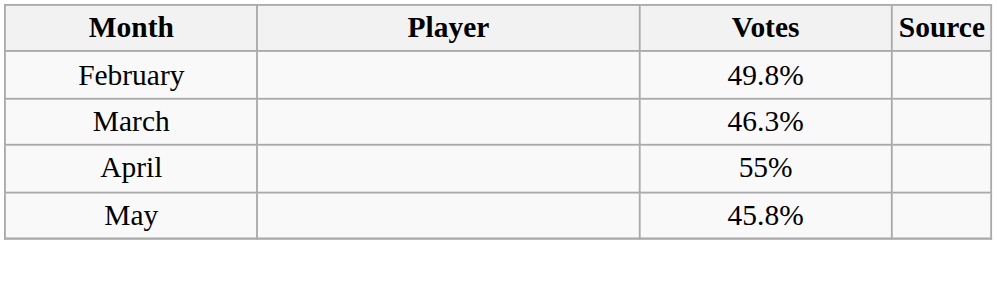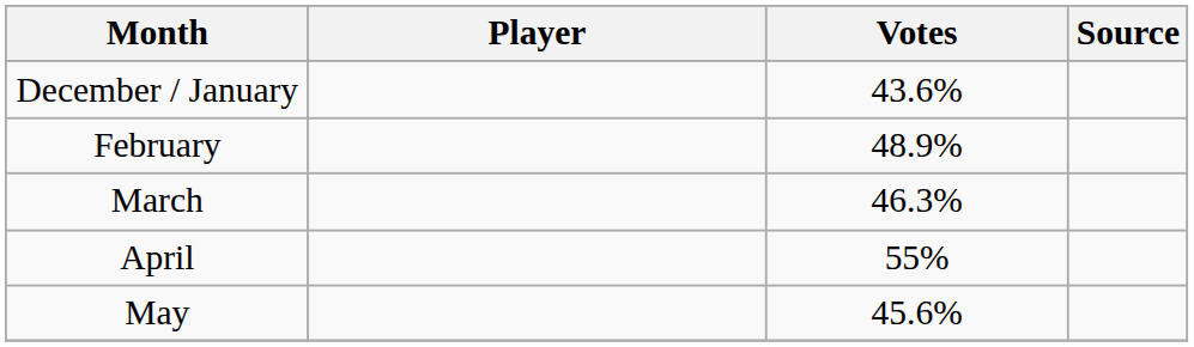+ row: December / January | 43.6%
February | Votes: 49.8% -> 48.9%
May | Votes: 45.8% -> 45.6%
